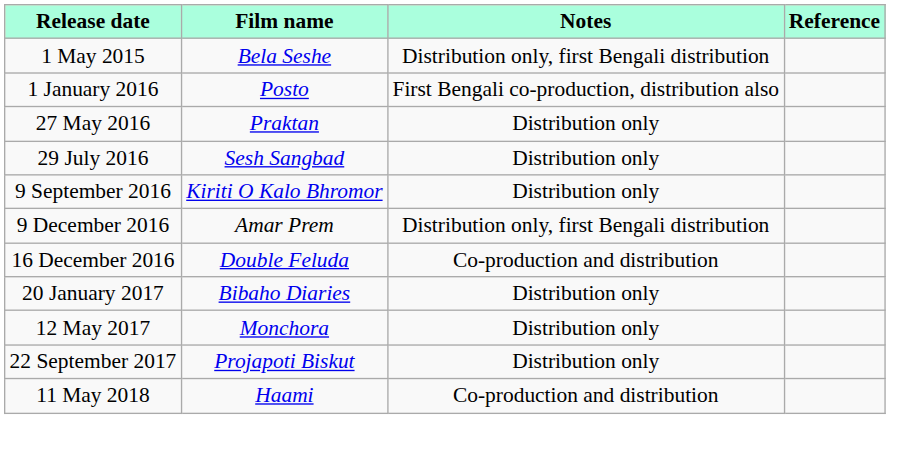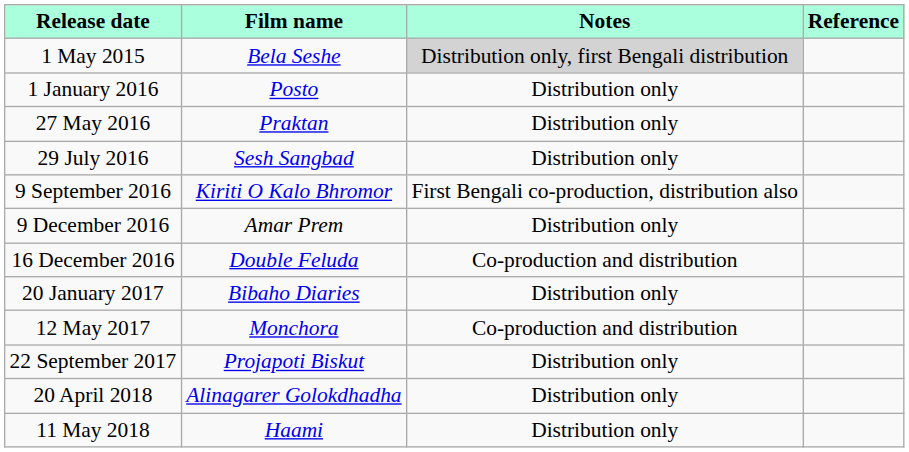1 May 2015 | Notes: no background -> lightgrey background
1 January 2016 | Notes: First Bengali co-production, distribution also -> Distribution only
9 September 2016 | Notes: Distribution only -> First Bengali co-production, distribution also
9 December 2016 | Notes: Distribution only, first Bengali distribution -> Distribution only
12 May 2017 | Notes: Distribution only -> Co-production and distribution
+ row: 20 April 2018 | Alinagarer Golokdhadha | Distribution only
11 May 2018 | Notes: Co-production and distribution -> Distribution only
